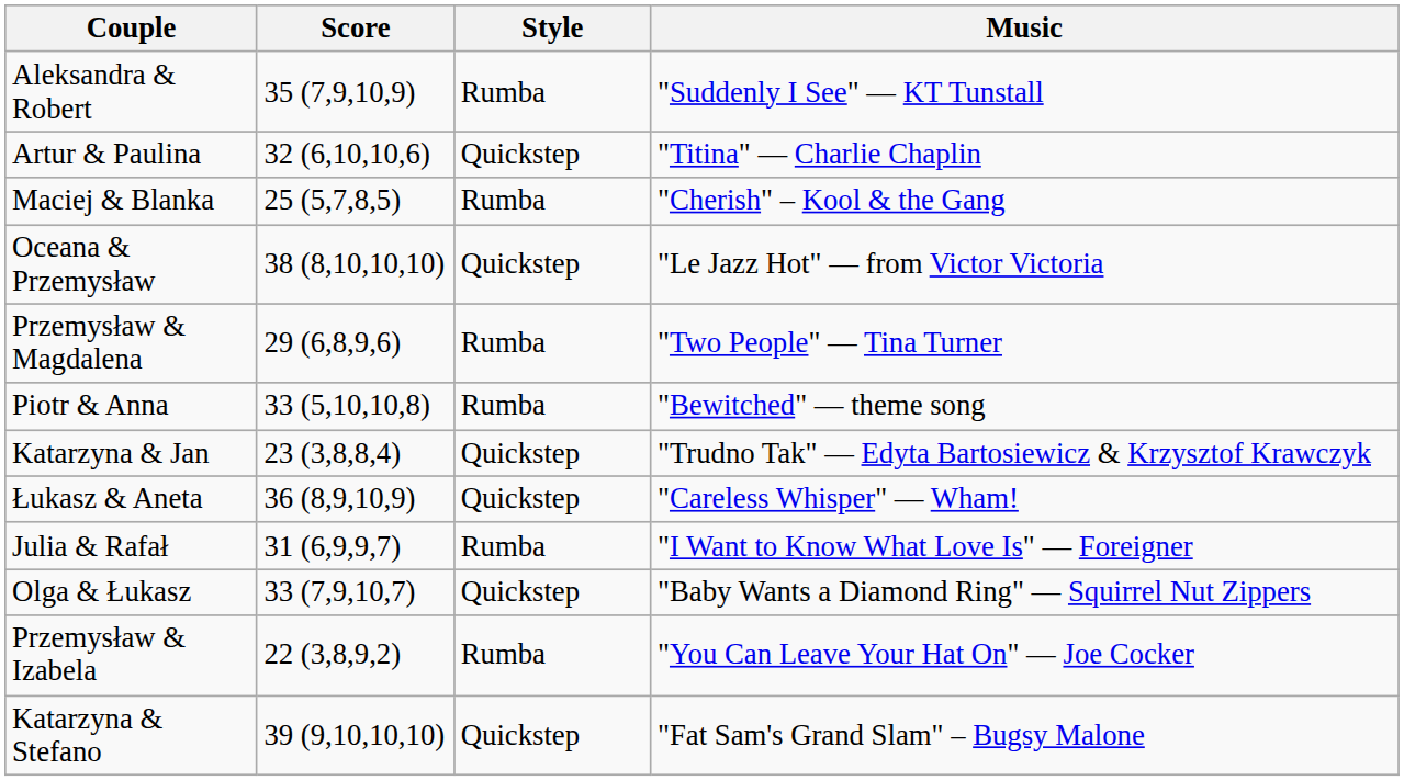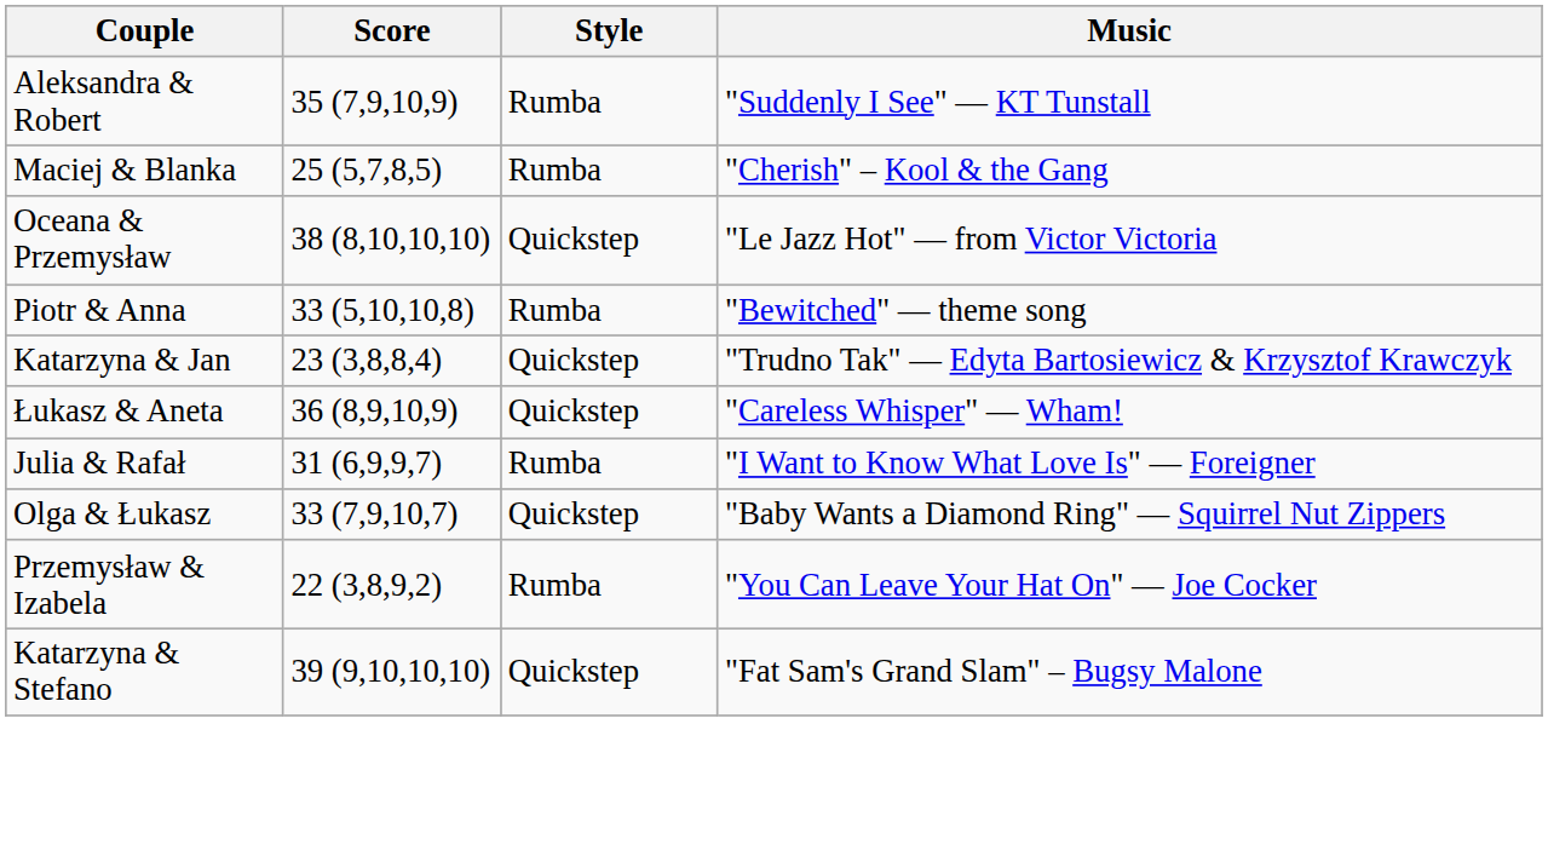- row: Artur & Paulina | 32 (6,10,10,6) | Quickstep | "Titina" — Charlie Chaplin
- row: Przemysław & Magdalena | 29 (6,8,9,6) | Rumba | "Two People" — Tina Turner
